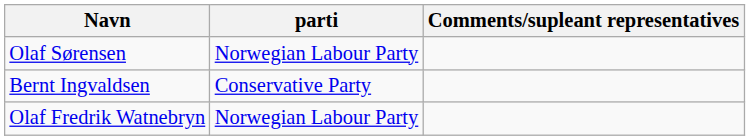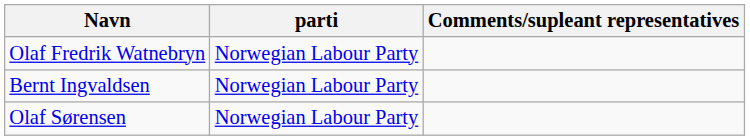rows swapped: Olaf Fredrik Watnebryn <-> Olaf Sørensen
Bernt Ingvaldsen | parti: Conservative Party -> Norwegian Labour Party
